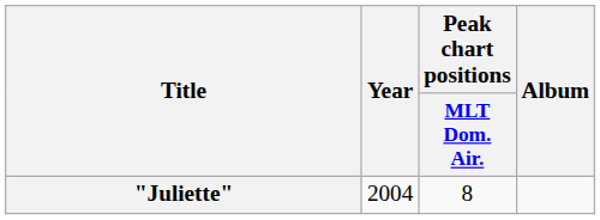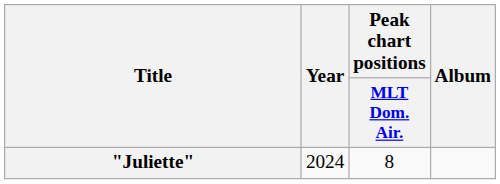"Juliette" | Year: 2004 -> 2024
